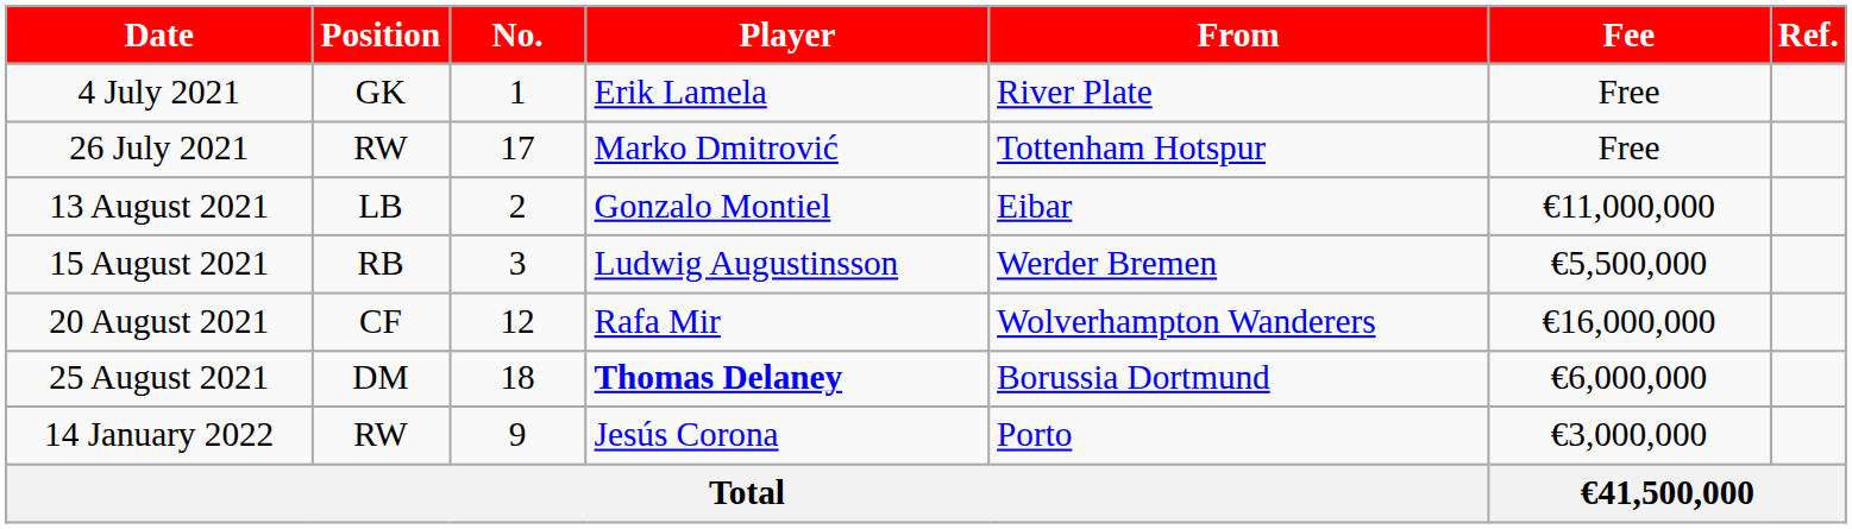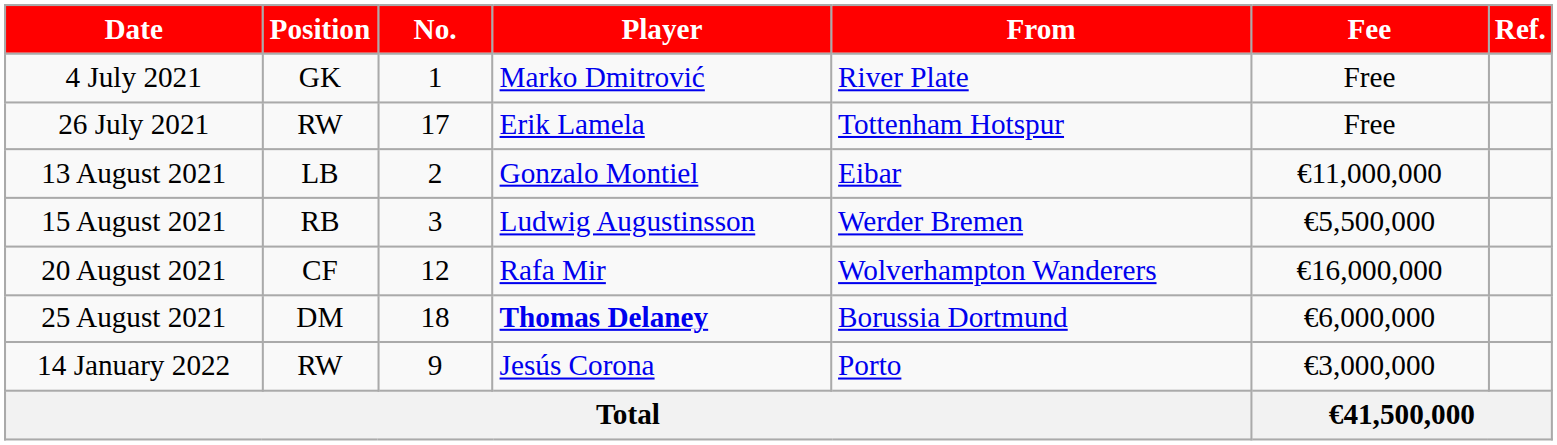4 July 2021 | Player: Erik Lamela -> Marko Dmitrović
26 July 2021 | Player: Marko Dmitrović -> Erik Lamela
